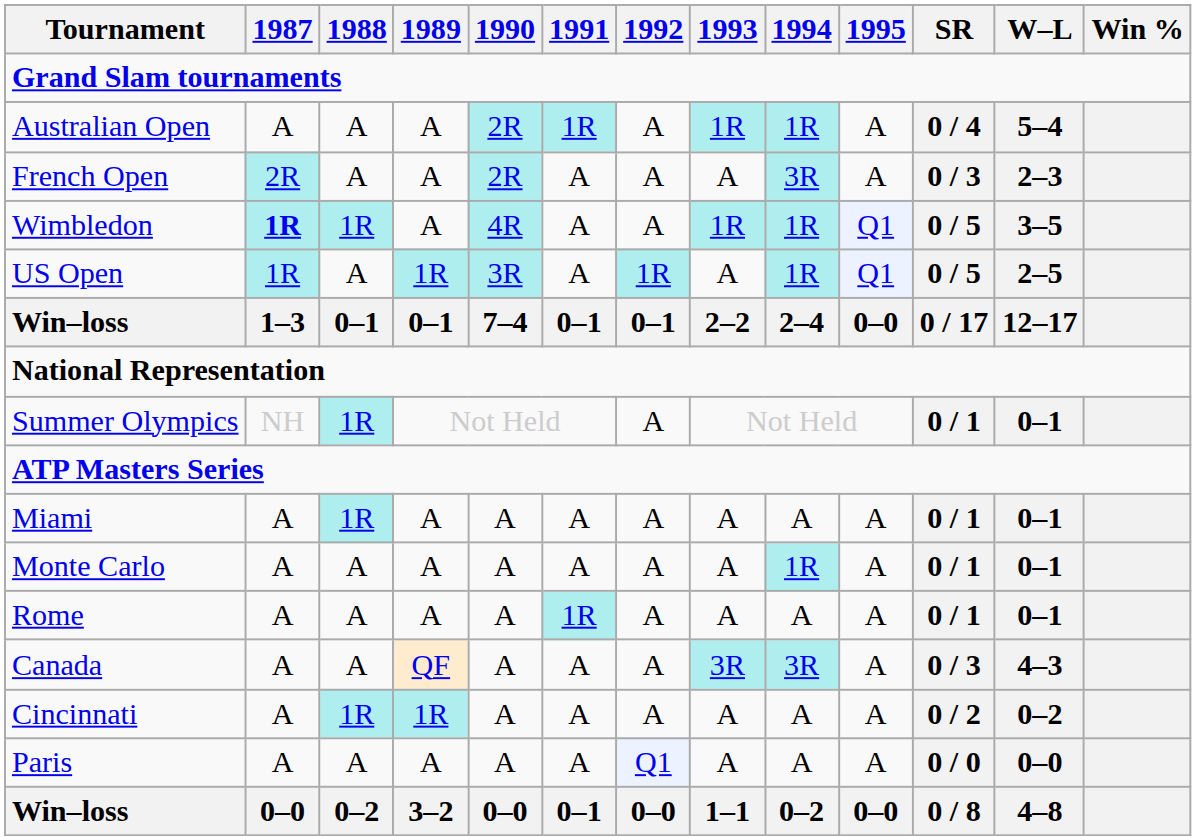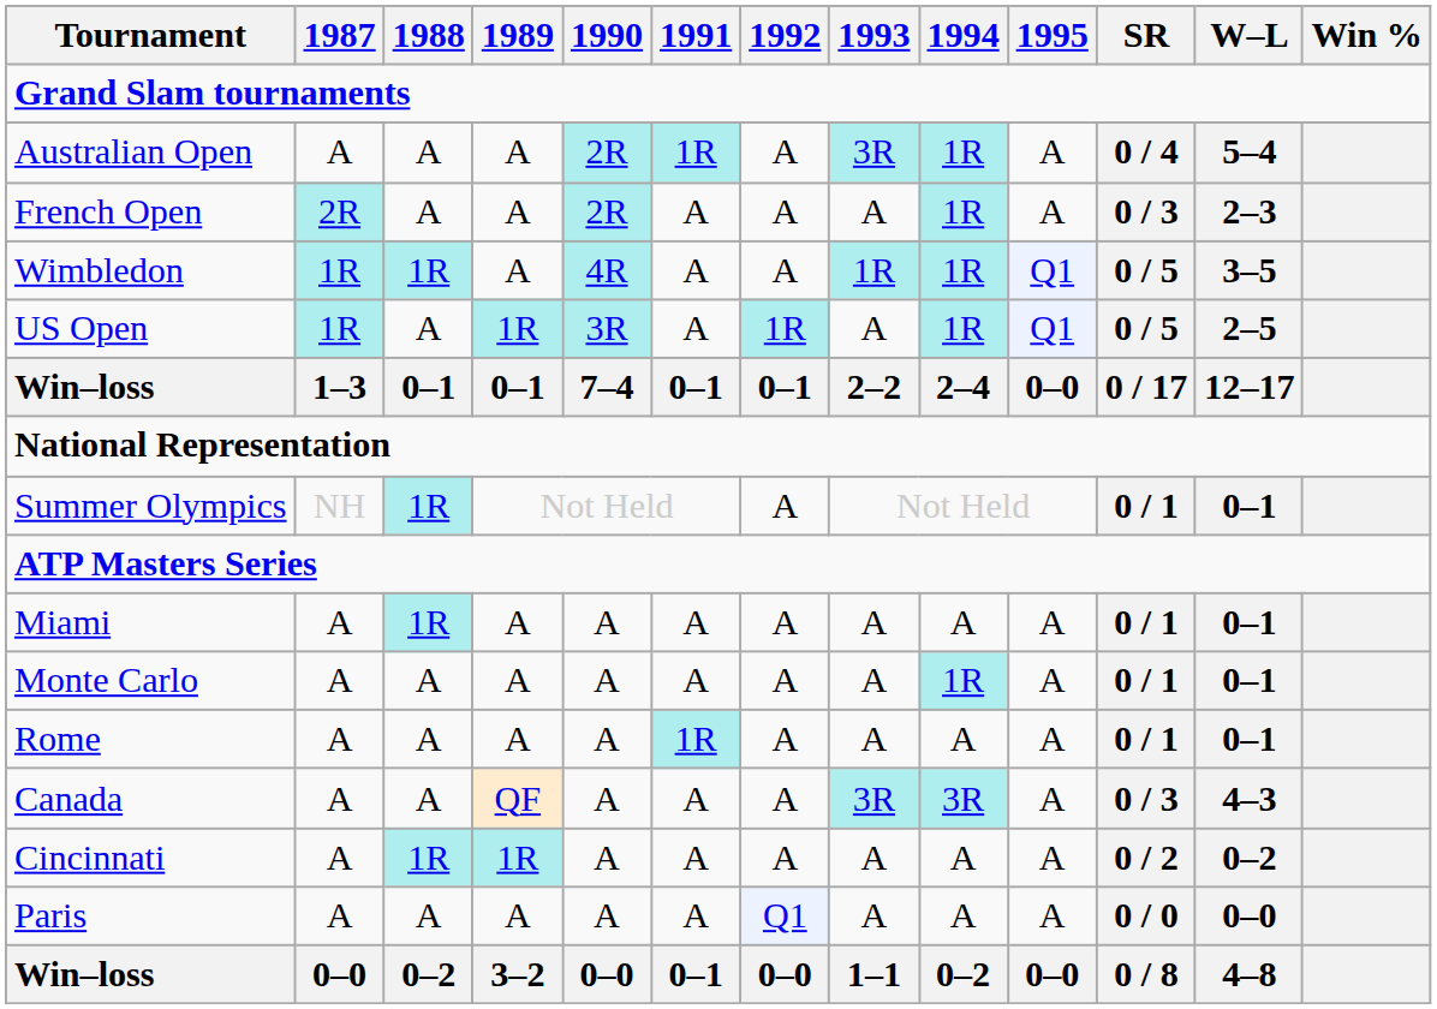Australian Open | 1993: 1R -> 3R
French Open | 1994: 3R -> 1R
Wimbledon | 1987: bold -> normal
